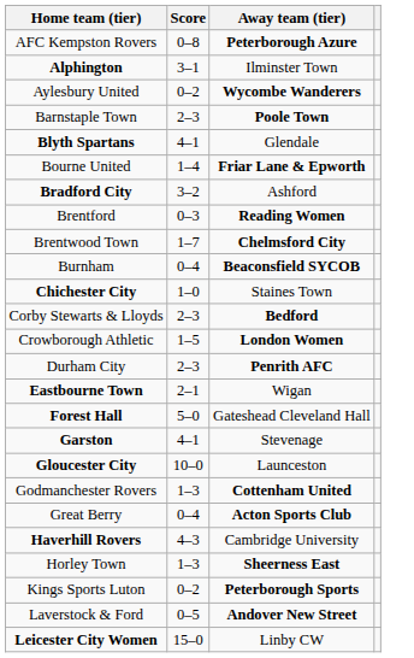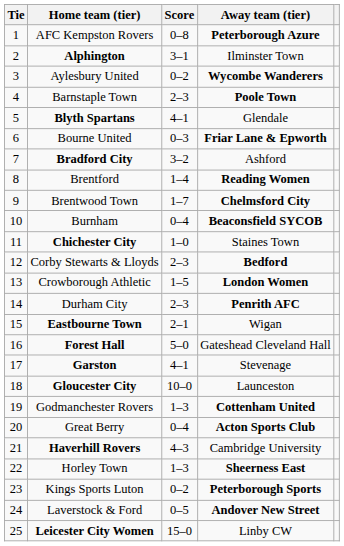+ column: Tie | 1 | 2 | 3 | 4 | 5 | 6 | 7 | 8 | 9 | 10 | 11 | 12 | 13 | 14 | 15 | 16 | 17 | 18 | 19 | 20 | 21 | 22 | 23 | 24 | 25
Bourne United | Score: 1–4 -> 0–3
Brentford | Score: 0–3 -> 1–4
